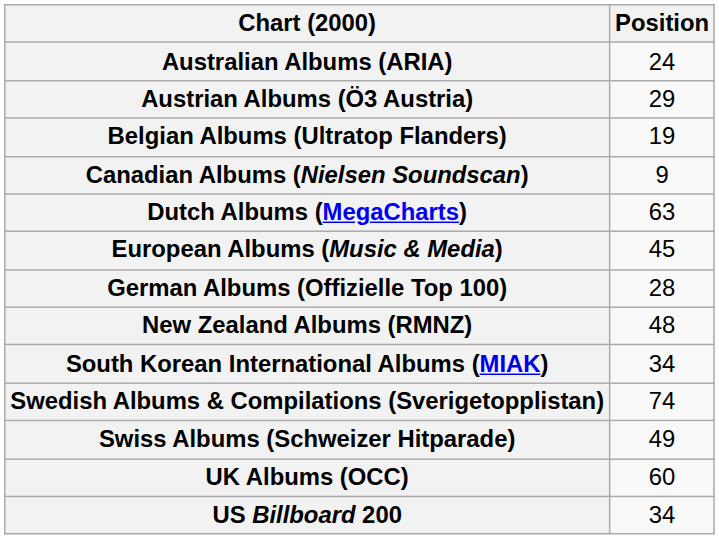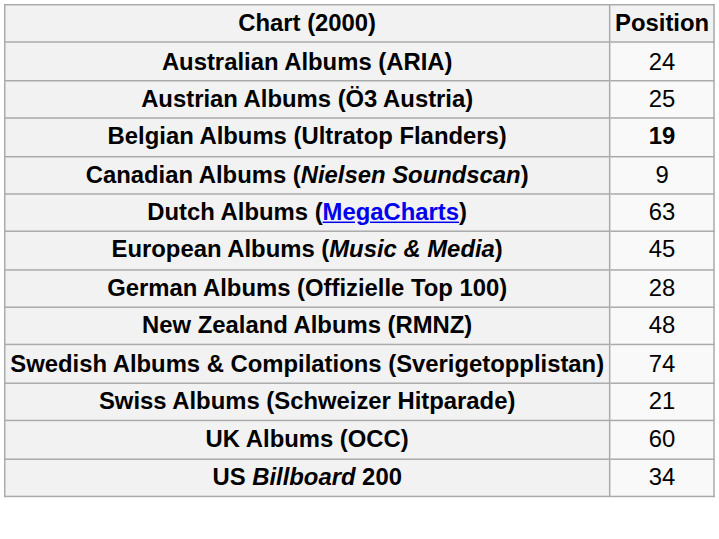Austrian Albums (Ö3 Austria) | Position: 29 -> 25
Belgian Albums (Ultratop Flanders) | Position: normal -> bold
- row: South Korean International Albums (MIAK) | 34
Swiss Albums (Schweizer Hitparade) | Position: 49 -> 21
